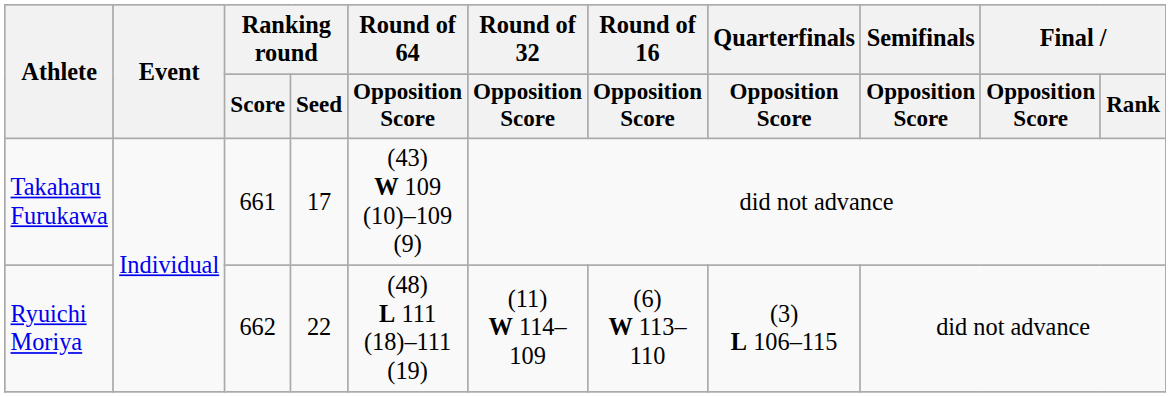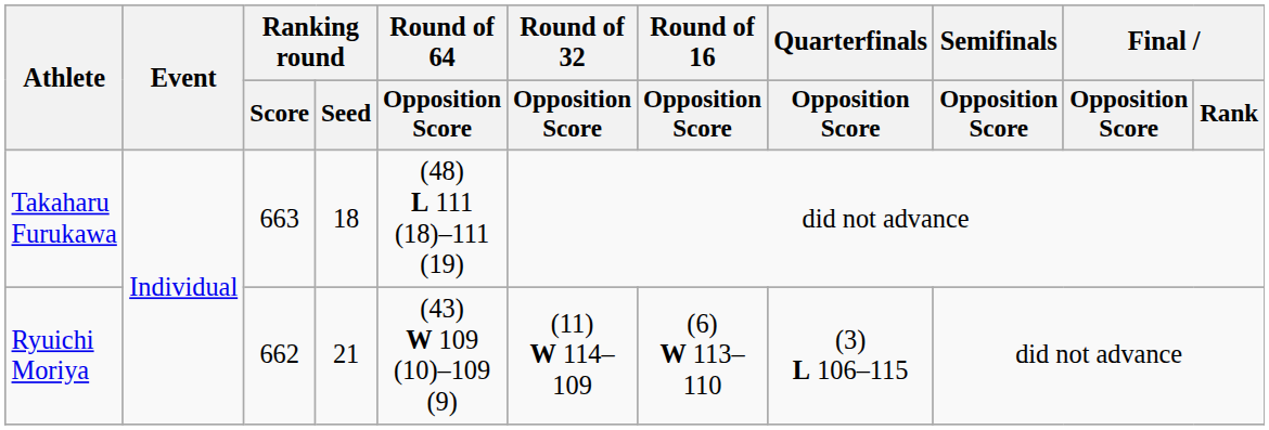Takaharu Furukawa | Ranking round / Score: 661 -> 663
Takaharu Furukawa | Ranking round / Seed: 17 -> 18
Takaharu Furukawa | Round of 64 / Opposition Score: (43) W 109 (10)–109 (9) -> (48) L 111 (18)–111 (19)
Ryuichi Moriya | Ranking round / Seed: 22 -> 21
Ryuichi Moriya | Round of 64 / Opposition Score: (48) L 111 (18)–111 (19) -> (43) W 109 (10)–109 (9)
